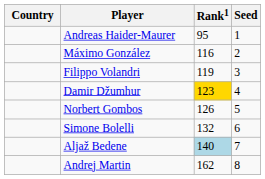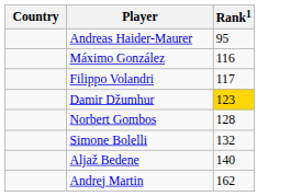- column: Seed | 1 | 2 | 3 | 4 | 5 | 6 | 7 | 8
Filippo Volandri | Rank1: 119 -> 117
Norbert Gombos | Rank1: 126 -> 128
Aljaž Bedene | Rank1: lightblue background -> no background
